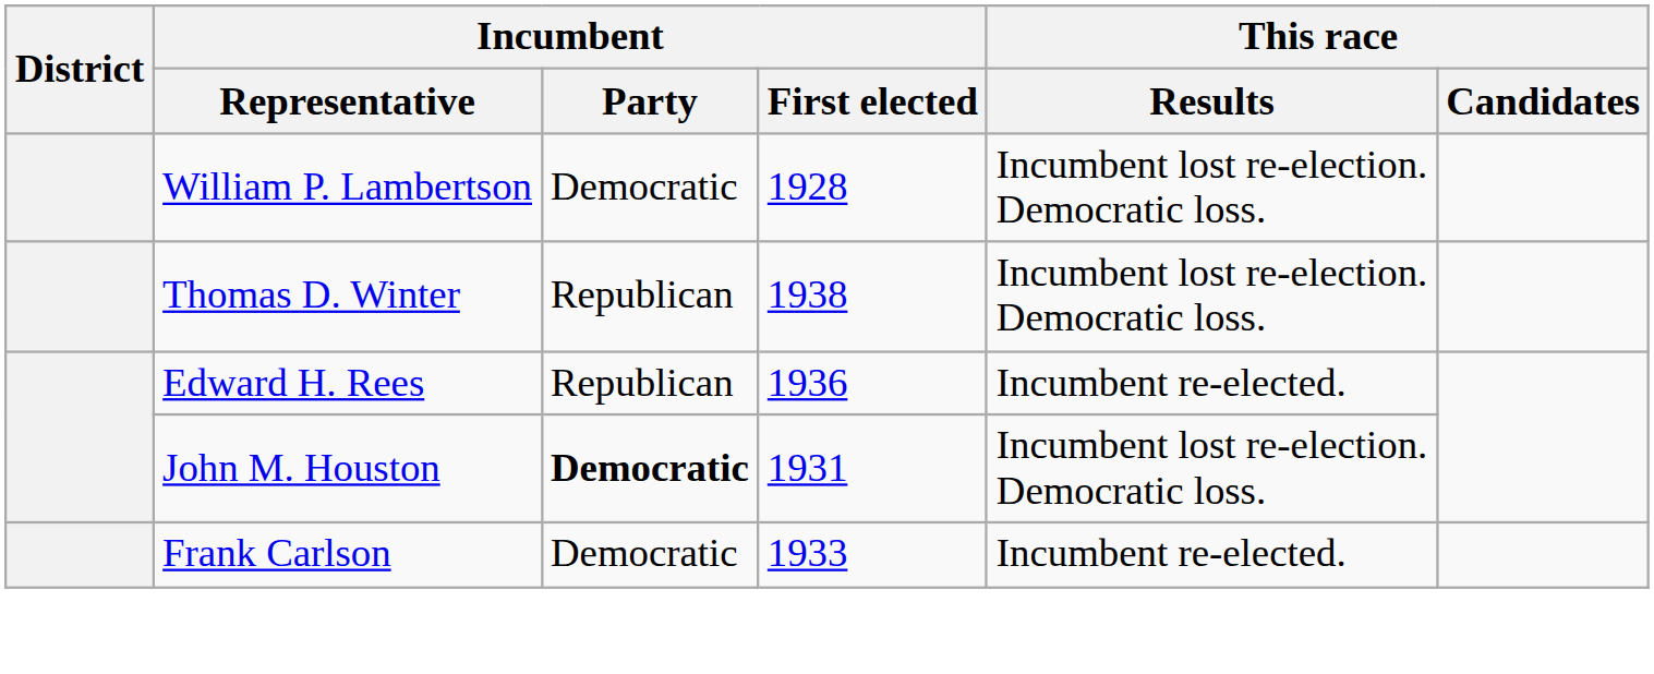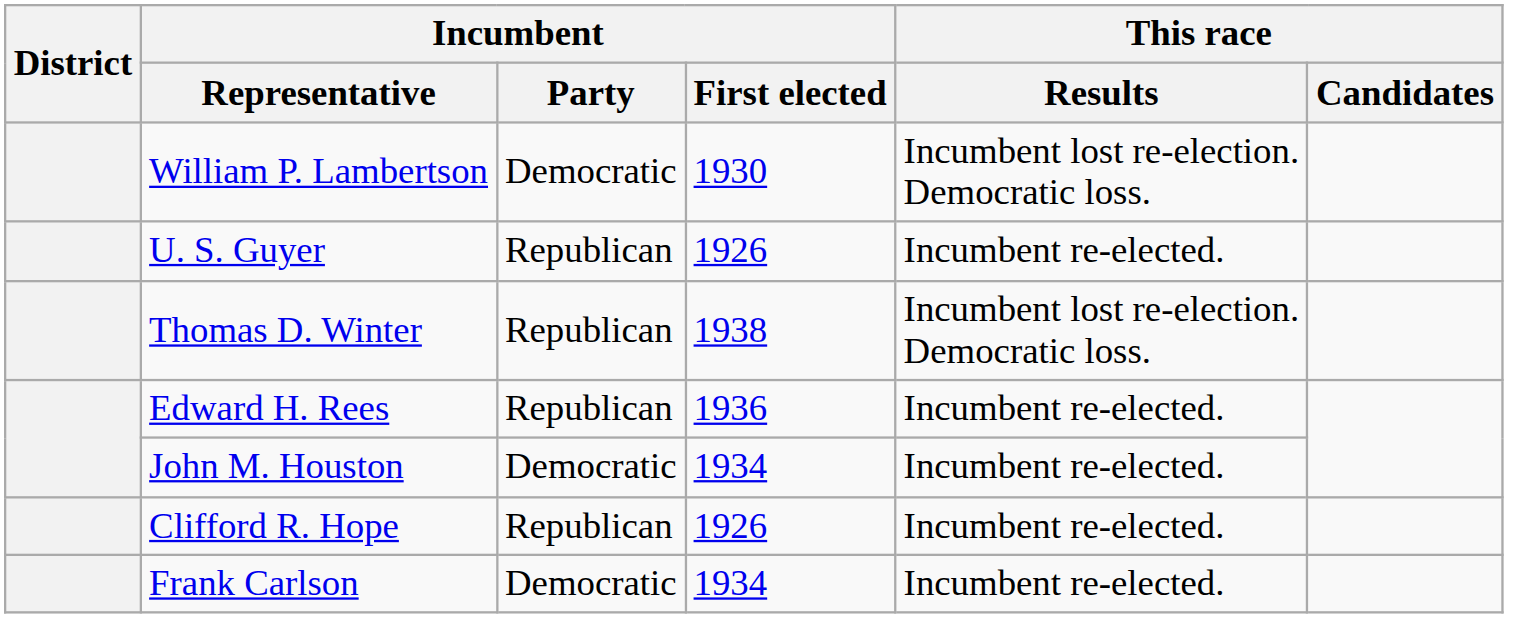William P. Lambertson | Incumbent / First elected: 1928 -> 1930
+ row: U. S. Guyer | Republican | 1926 | Incumbent re-elected.
John M. Houston | Incumbent / Party: bold -> normal
John M. Houston | Incumbent / First elected: 1931 -> 1934
John M. Houston | This race / Results: Incumbent lost re-election. Democratic loss. -> Incumbent re-elected.
+ row: Clifford R. Hope | Republican | 1926 | Incumbent re-elected.
Frank Carlson | Incumbent / First elected: 1933 -> 1934
